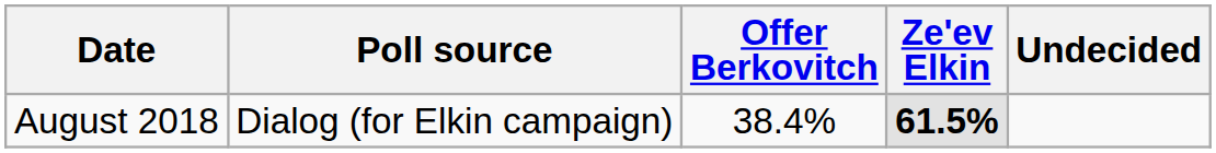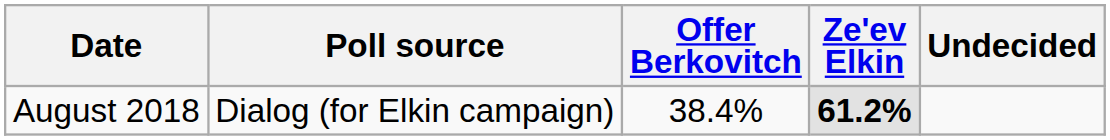August 2018 | Ze'ev Elkin: 61.5% -> 61.2%
